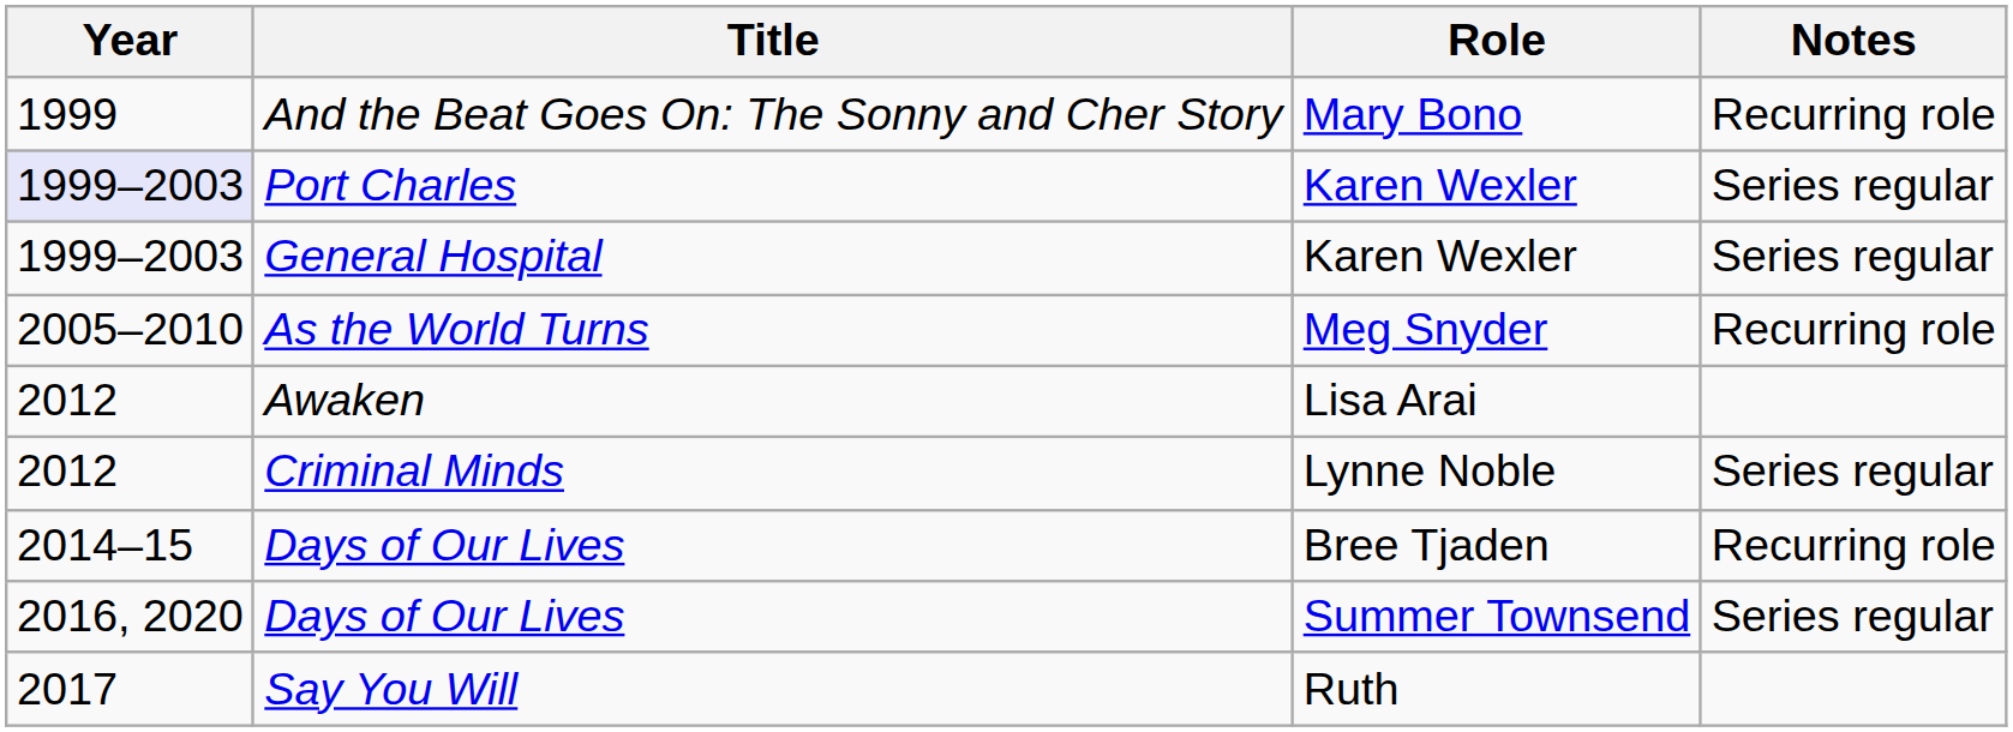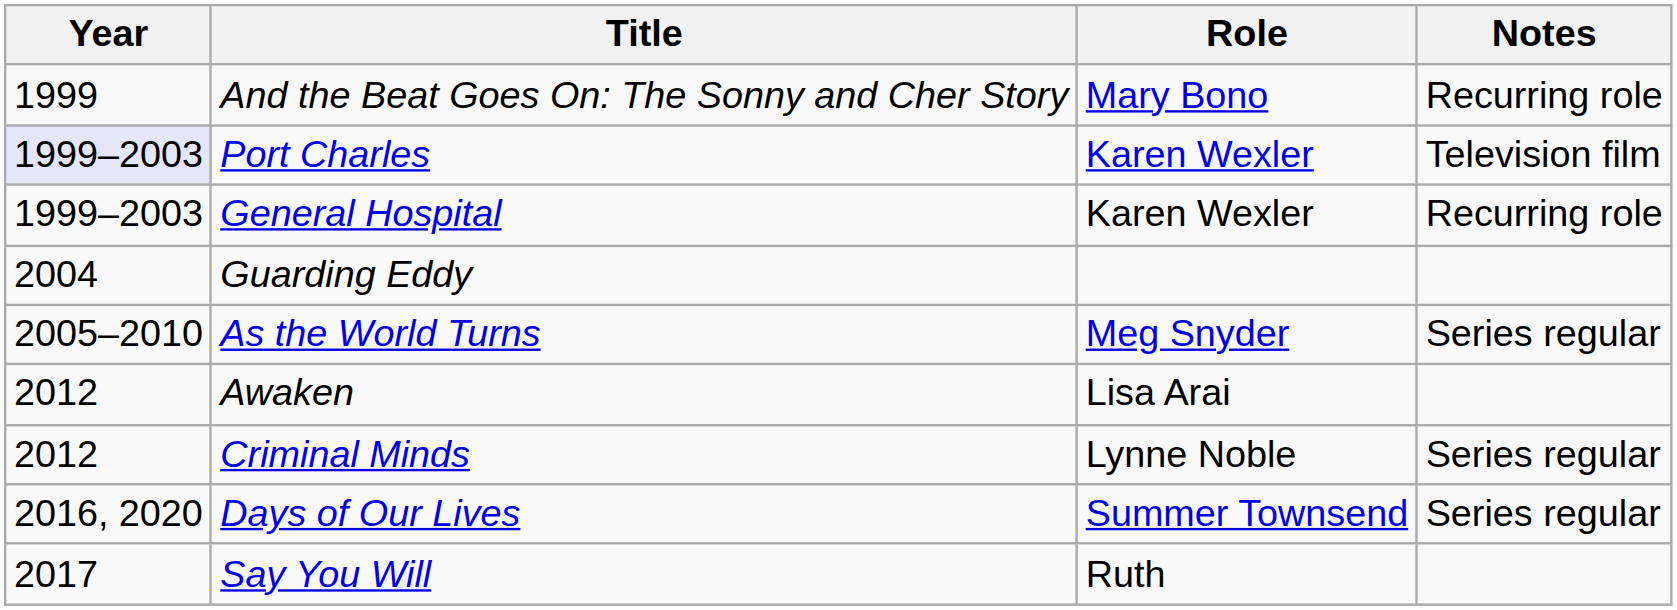Port Charles | Notes: Series regular -> Television film
General Hospital | Notes: Series regular -> Recurring role
+ row: 2004 | Guarding Eddy
As the World Turns | Notes: Recurring role -> Series regular
- row: 2014–15 | Days of Our Lives | Bree Tjaden | Recurring role
